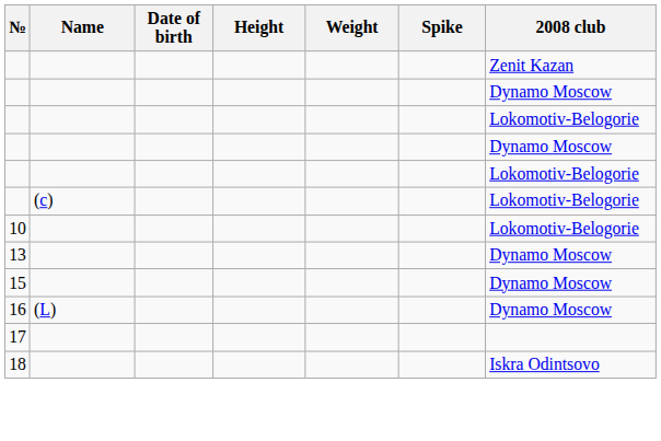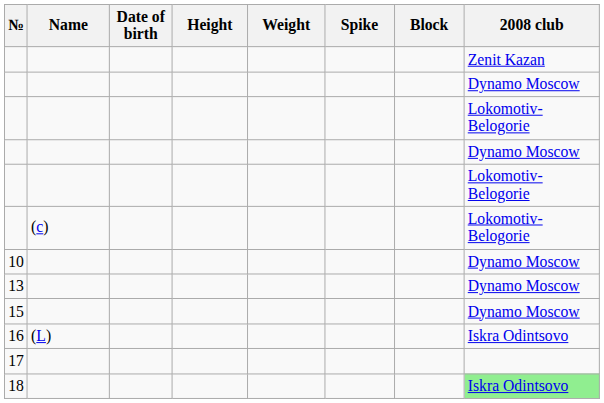+ column: Block
10 | 2008 club: Lokomotiv-Belogorie -> Dynamo Moscow
16 | 2008 club: Dynamo Moscow -> Iskra Odintsovo
18 | 2008 club: no background -> lightgreen background
